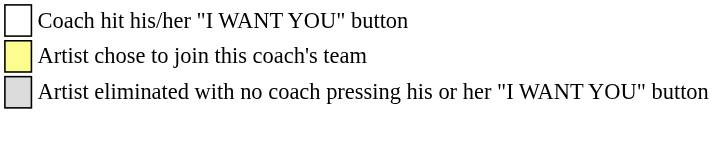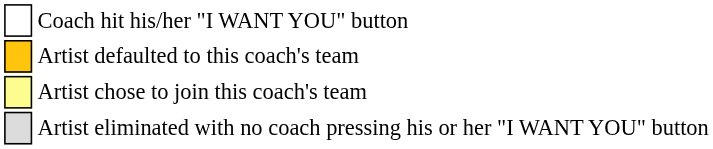+ row: Artist defaulted to this coach's team
